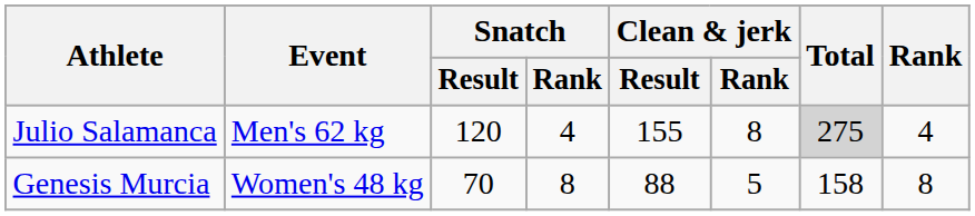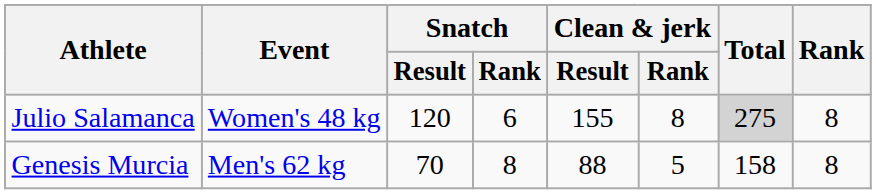Julio Salamanca | Event: Men's 62 kg -> Women's 48 kg
Julio Salamanca | Snatch / Rank: 4 -> 6
Julio Salamanca | Rank: 4 -> 8
Genesis Murcia | Event: Women's 48 kg -> Men's 62 kg
